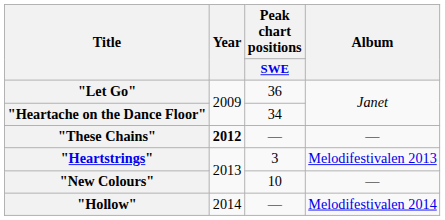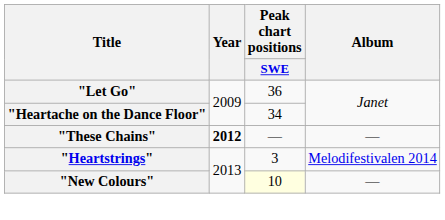"Heartstrings" | Album: Melodifestivalen 2013 -> Melodifestivalen 2014
"New Colours" | Peak chart positions / SWE: no background -> lightyellow background
- row: "Hollow" | 2014 | — | Melodifestivalen 2014
